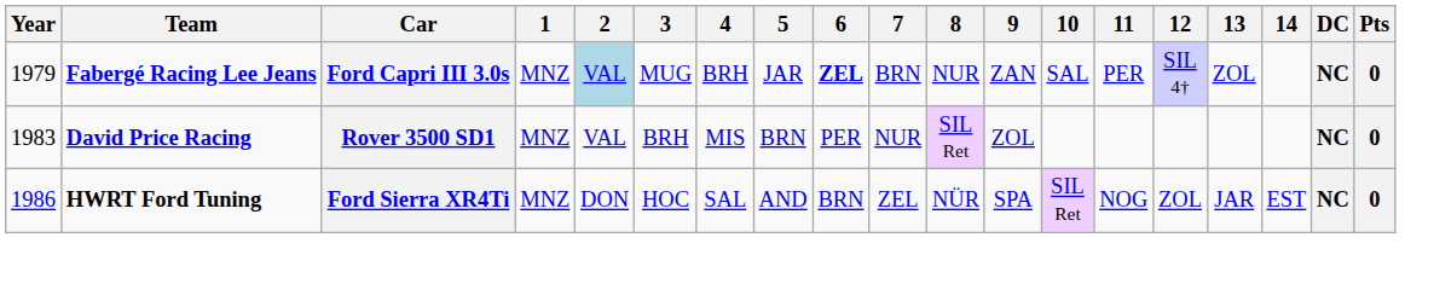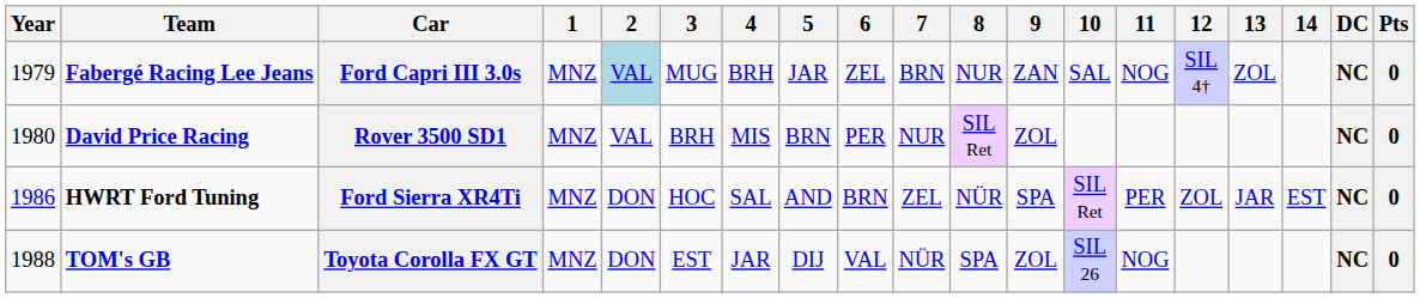Ford Capri III 3.0s | 6: bold -> normal
Ford Capri III 3.0s | 11: PER -> NOG
Rover 3500 SD1 | Year: 1983 -> 1980
Ford Sierra XR4Ti | 11: NOG -> PER
+ row: 1988 | TOM's GB | Toyota Corolla FX GT | MNZ | DON | EST | JAR | DIJ | VAL | NÜR | SPA | ZOL | SIL 26 | NOG | NC | 0
